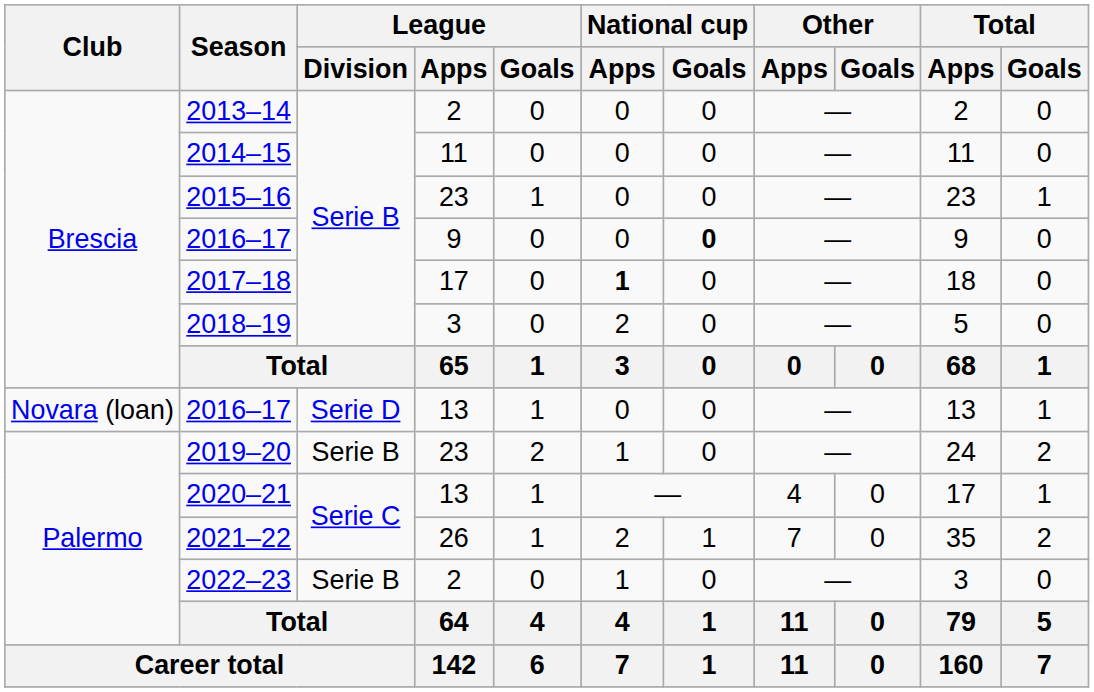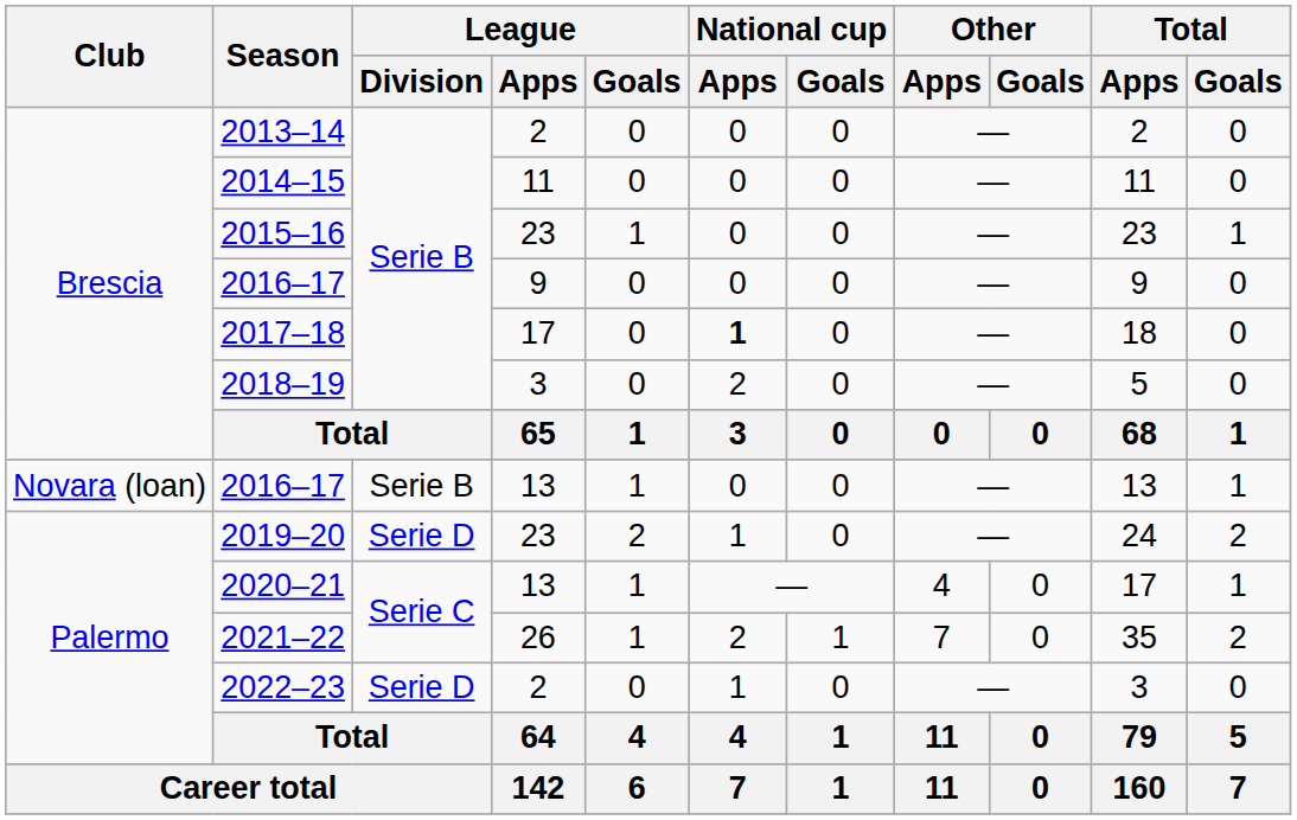2016–17 / 9 | National cup / Goals: bold -> normal
2016–17 / 13 | League / Division: Serie D -> Serie B
2019–20 | League / Division: Serie B -> Serie D
2022–23 | League / Division: Serie B -> Serie D
